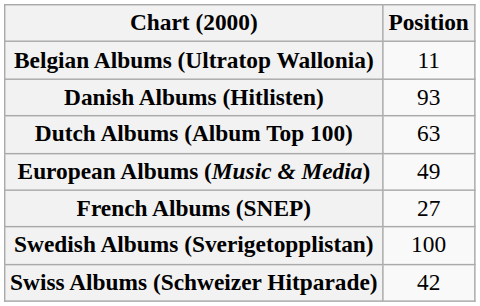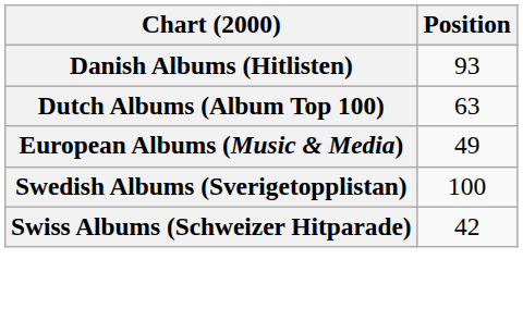- row: Belgian Albums (Ultratop Wallonia) | 11
- row: French Albums (SNEP) | 27
